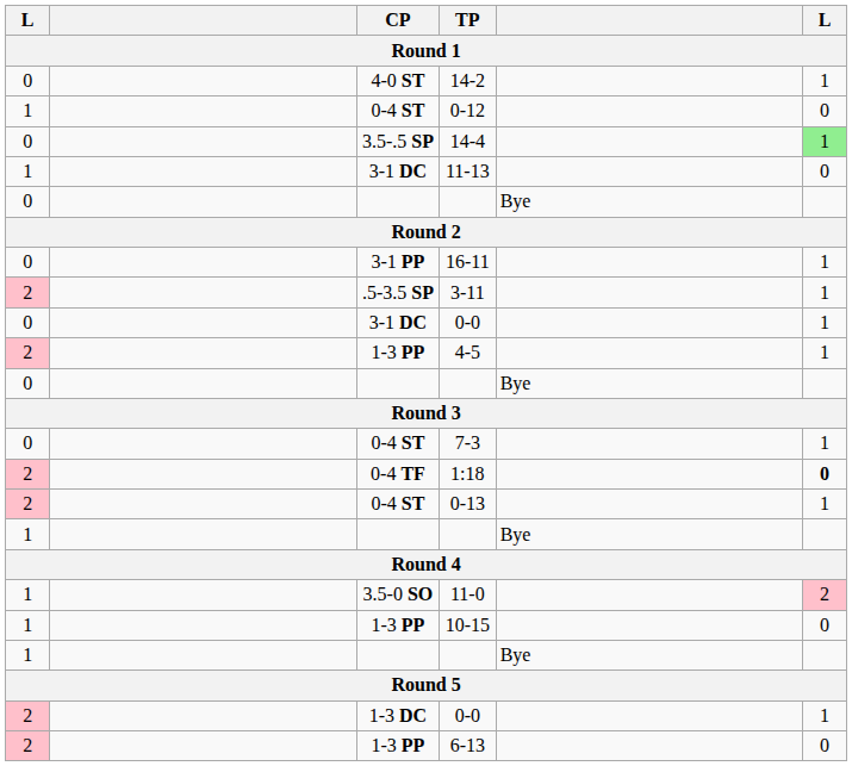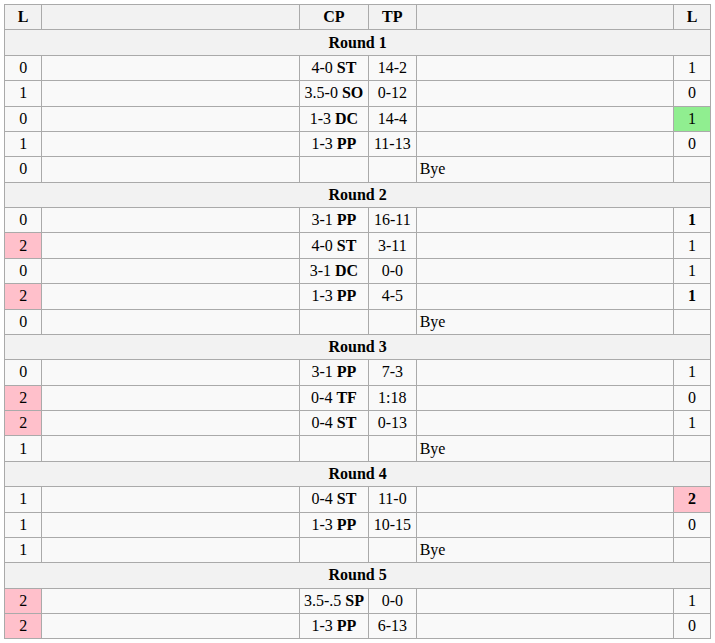0-12 | CP: 0-4 ST -> 3.5-0 SO
14-4 | CP: 3.5-.5 SP -> 1-3 DC
11-13 | CP: 3-1 DC -> 1-3 PP
16-11 | column 6: normal -> bold
3-11 | CP: .5-3.5 SP -> 4-0 ST
4-5 | column 6: normal -> bold
7-3 | CP: 0-4 ST -> 3-1 PP
1:18 | column 6: bold -> normal
11-0 | CP: 3.5-0 SO -> 0-4 ST
11-0 | column 6: normal -> bold
2 / 0-0 | CP: 1-3 DC -> 3.5-.5 SP
